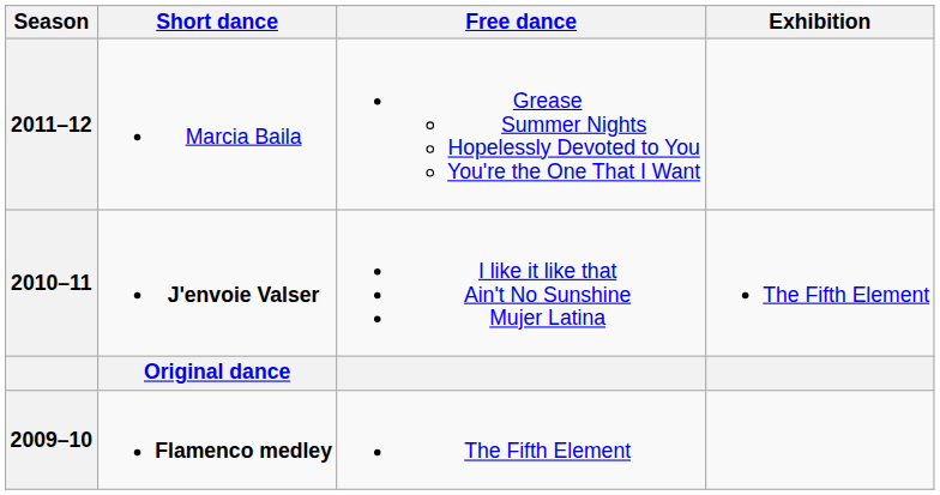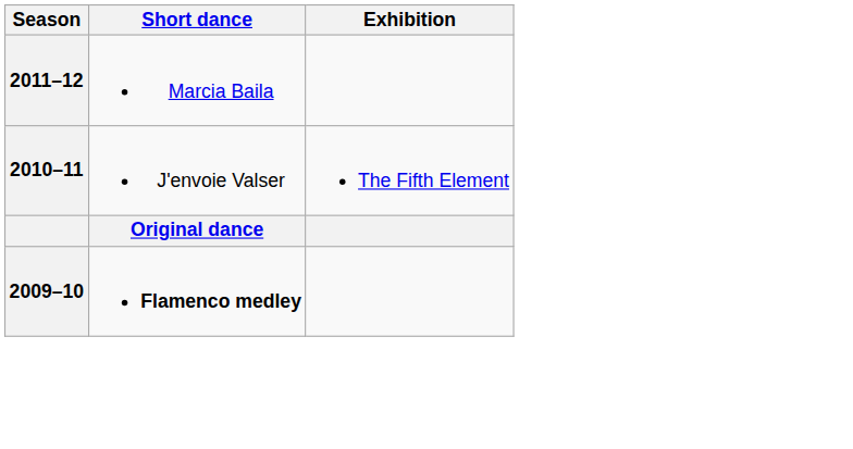- column: Free dance | Grease Summer Nights Hopelessly Devoted to You You're the One That I Want | I like it like that Ain't No Sunshine Mujer Latina | The Fifth Element
2010–11 | Short dance: bold -> normal
